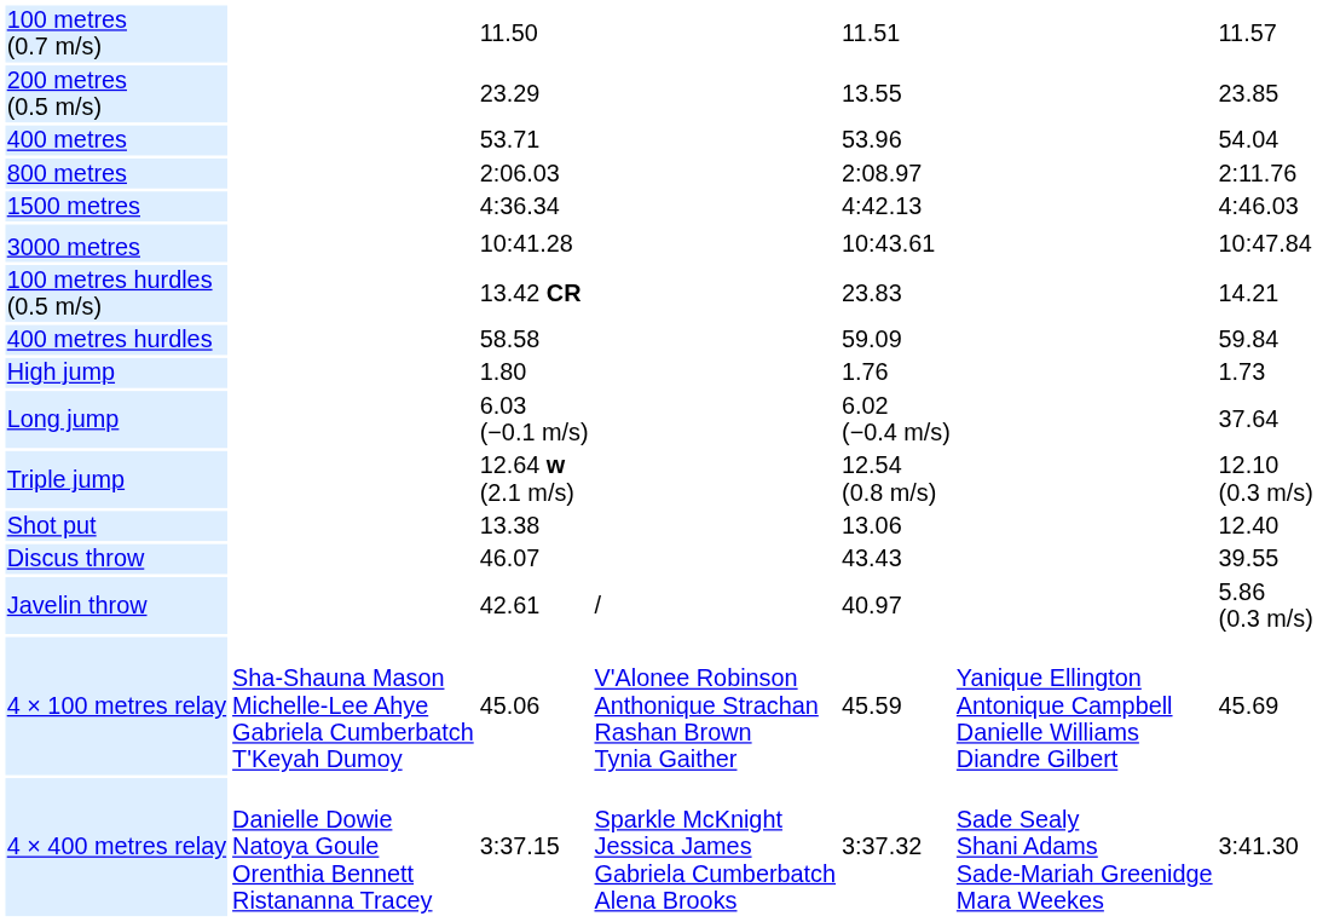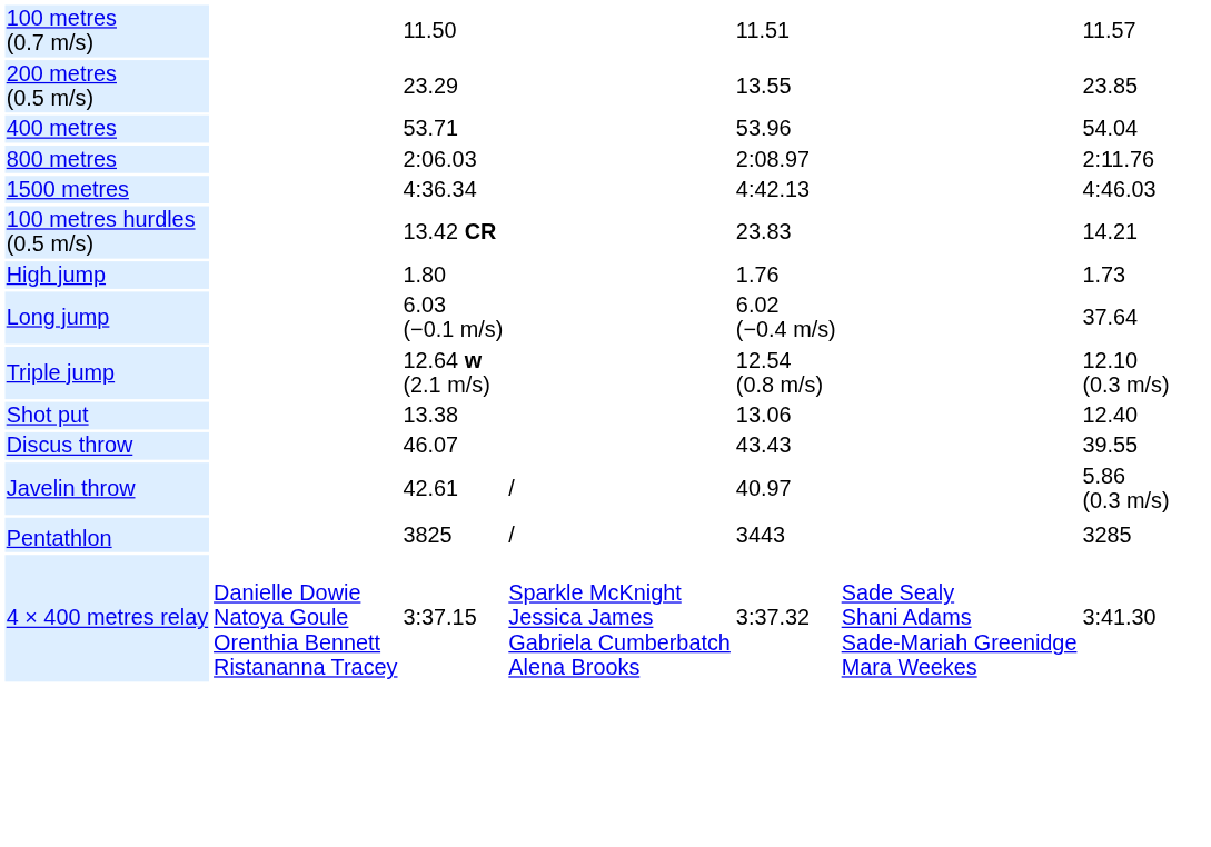- row: 3000 metres | 10:41.28 | 10:43.61 | 10:47.84
- row: 400 metres hurdles | 58.58 | 59.09 | 59.84
+ row: Pentathlon | 3825 | / | 3443 | 3285
- row: 4 × 100 metres relay | Sha-Shauna Mason Michelle-Lee Ahye Gabriela Cumberbatch T'Keyah Dumoy | 45.06 | V'Alonee Robinson Anthonique Strachan Rashan Brown Tynia Gaither | 45.59 | Yanique Ellington Antonique Campbell Danielle Williams Diandre Gilbert | 45.69
